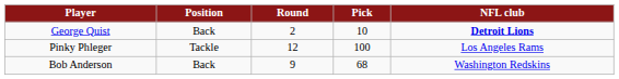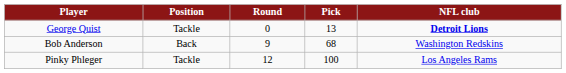George Quist | Position: Back -> Tackle
George Quist | Round: 2 -> 0
George Quist | Pick: 10 -> 13
rows swapped: Bob Anderson <-> Pinky Phleger
